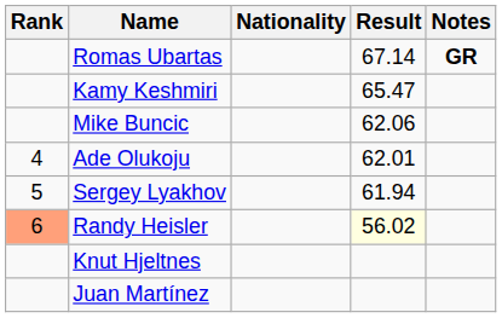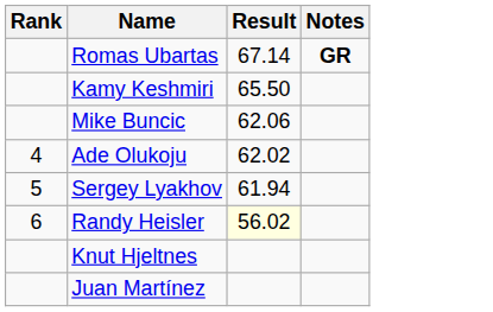- column: Nationality
Kamy Keshmiri | Result: 65.47 -> 65.50
Ade Olukoju | Result: 62.01 -> 62.02
Randy Heisler | Rank: lightsalmon background -> no background
